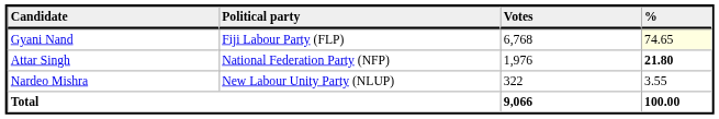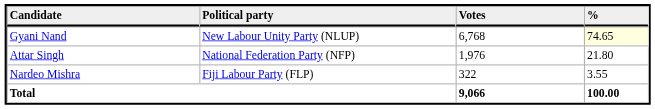Gyani Nand | Political party: Fiji Labour Party (FLP) -> New Labour Unity Party (NLUP)
Attar Singh | %: bold -> normal
Nardeo Mishra | Political party: New Labour Unity Party (NLUP) -> Fiji Labour Party (FLP)
